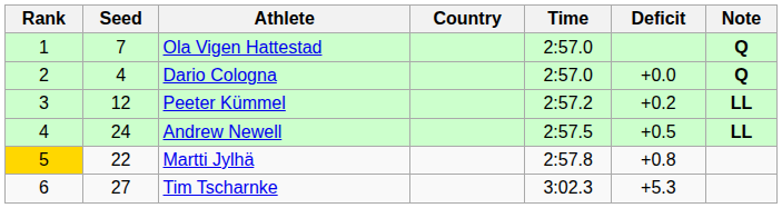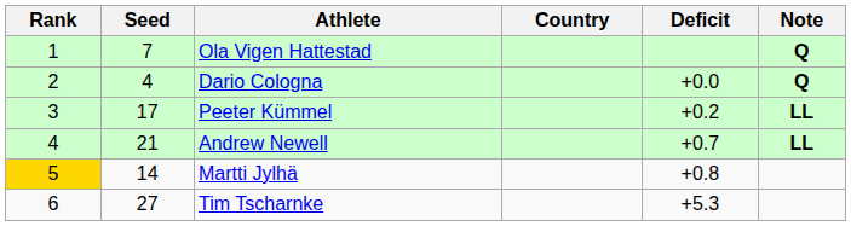- column: Time | 2:57.0 | 2:57.0 | 2:57.2 | 2:57.5 | 2:57.8 | 3:02.3
Peeter Kümmel | Seed: 12 -> 17
Andrew Newell | Seed: 24 -> 21
Andrew Newell | Deficit: +0.5 -> +0.7
Martti Jylhä | Seed: 22 -> 14
